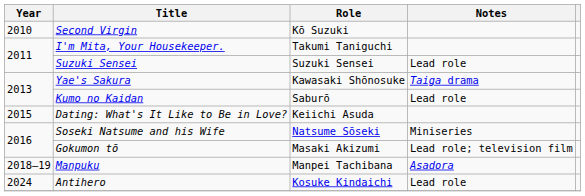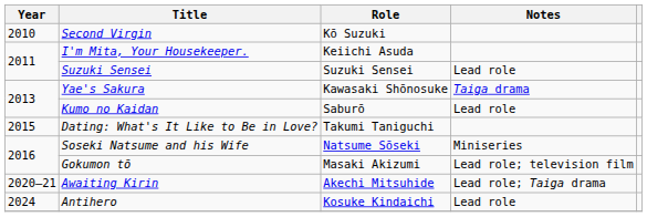I'm Mita, Your Housekeeper. | Role: Takumi Taniguchi -> Keiichi Asuda
Dating: What's It Like to Be in Love? | Role: Keiichi Asuda -> Takumi Taniguchi
- row: 2018–19 | Manpuku | Manpei Tachibana | Asadora
+ row: 2020–21 | Awaiting Kirin | Akechi Mitsuhide | Lead role; Taiga drama
